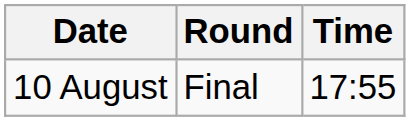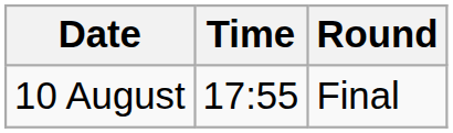columns swapped: Time <-> Round
